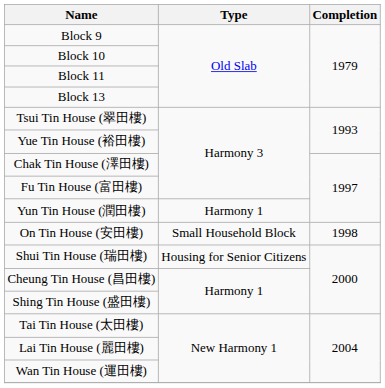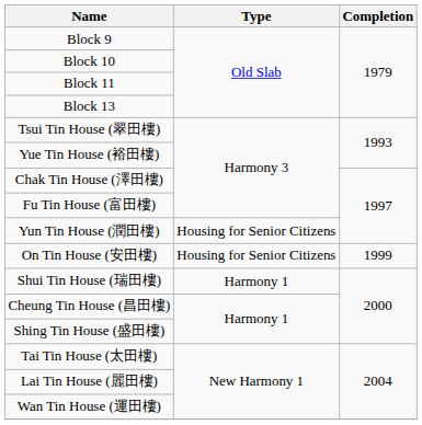Yun Tin House (潤田樓) | Type: Harmony 1 -> Housing for Senior Citizens
On Tin House (安田樓) | Type: Small Household Block -> Housing for Senior Citizens
On Tin House (安田樓) | Completion: 1998 -> 1999
Shui Tin House (瑞田樓) | Type: Housing for Senior Citizens -> Harmony 1
